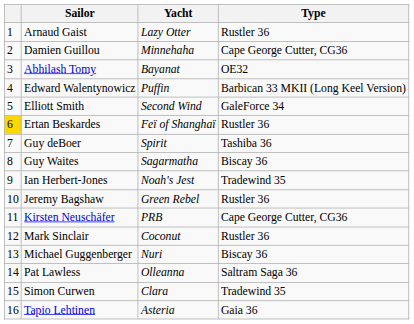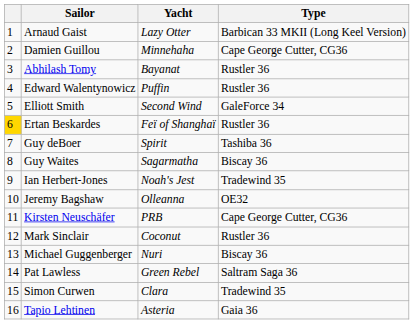Arnaud Gaist | Type: Rustler 36 -> Barbican 33 MKII (Long Keel Version)
Abhilash Tomy | Type: OE32 -> Rustler 36
Edward Walentynowicz | Type: Barbican 33 MKII (Long Keel Version) -> Rustler 36
Jeremy Bagshaw | Yacht: Green Rebel -> Olleanna
Jeremy Bagshaw | Type: Rustler 36 -> OE32
Pat Lawless | Yacht: Olleanna -> Green Rebel
